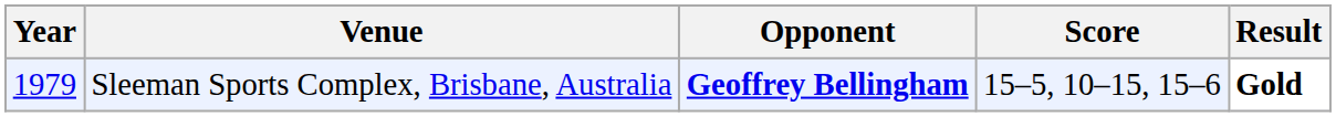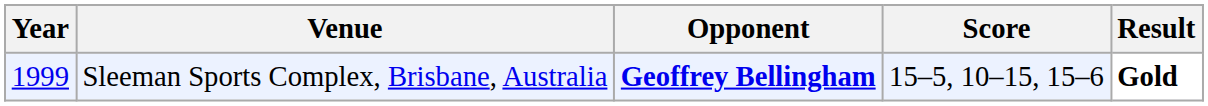Sleeman Sports Complex, Brisbane, Australia | Year: 1979 -> 1999
